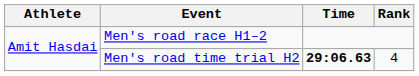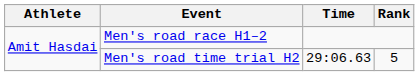Men's road time trial H2 | Time: bold -> normal
Men's road time trial H2 | Rank: 4 -> 5
